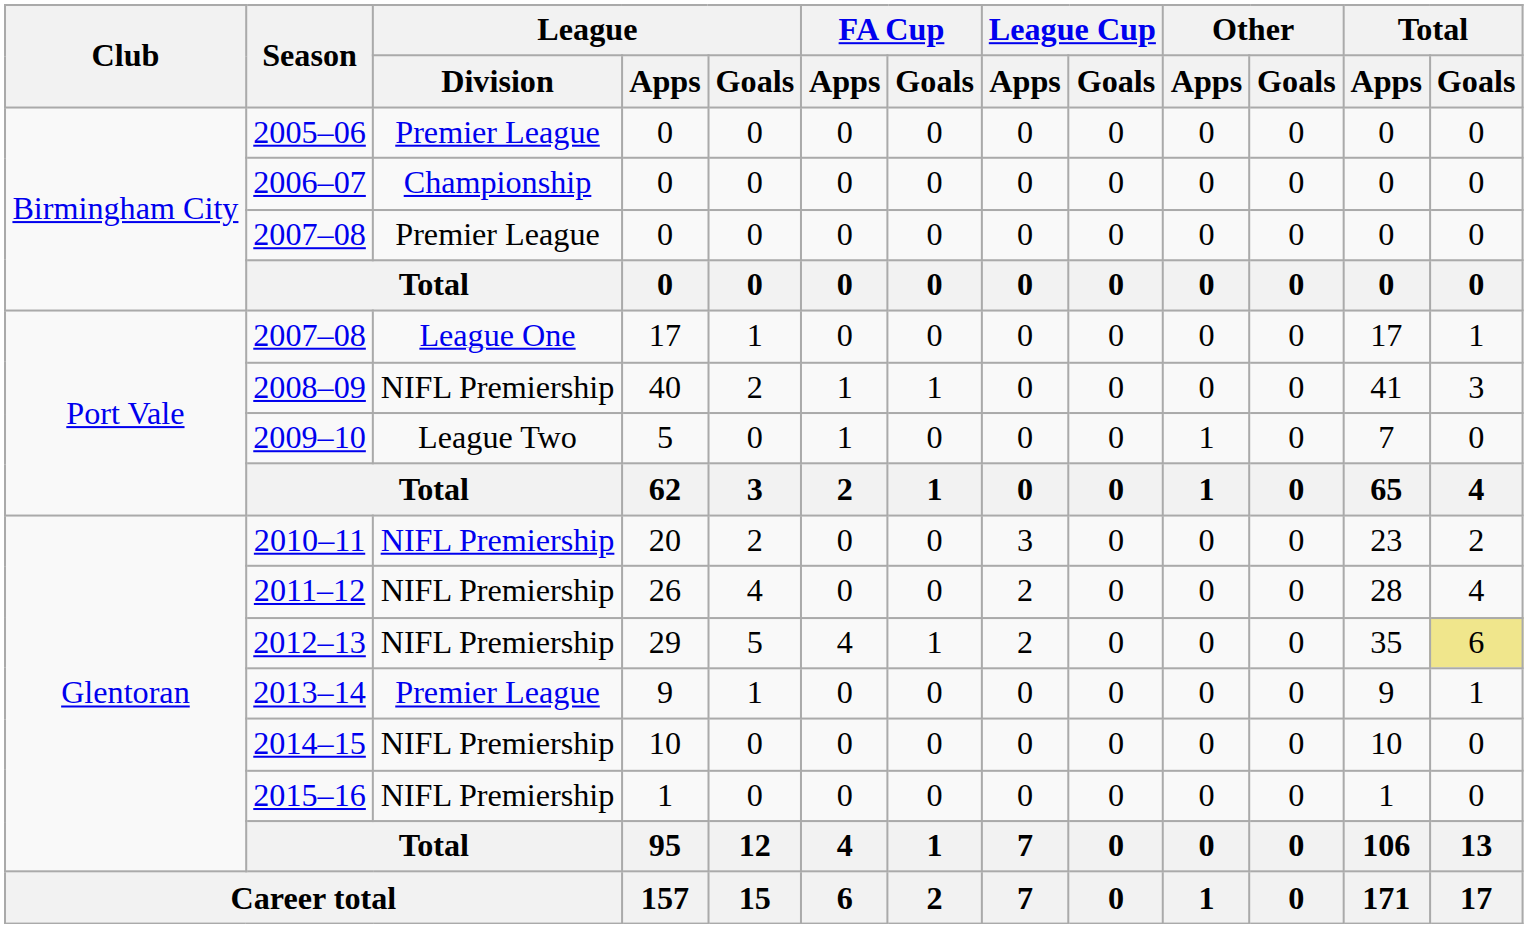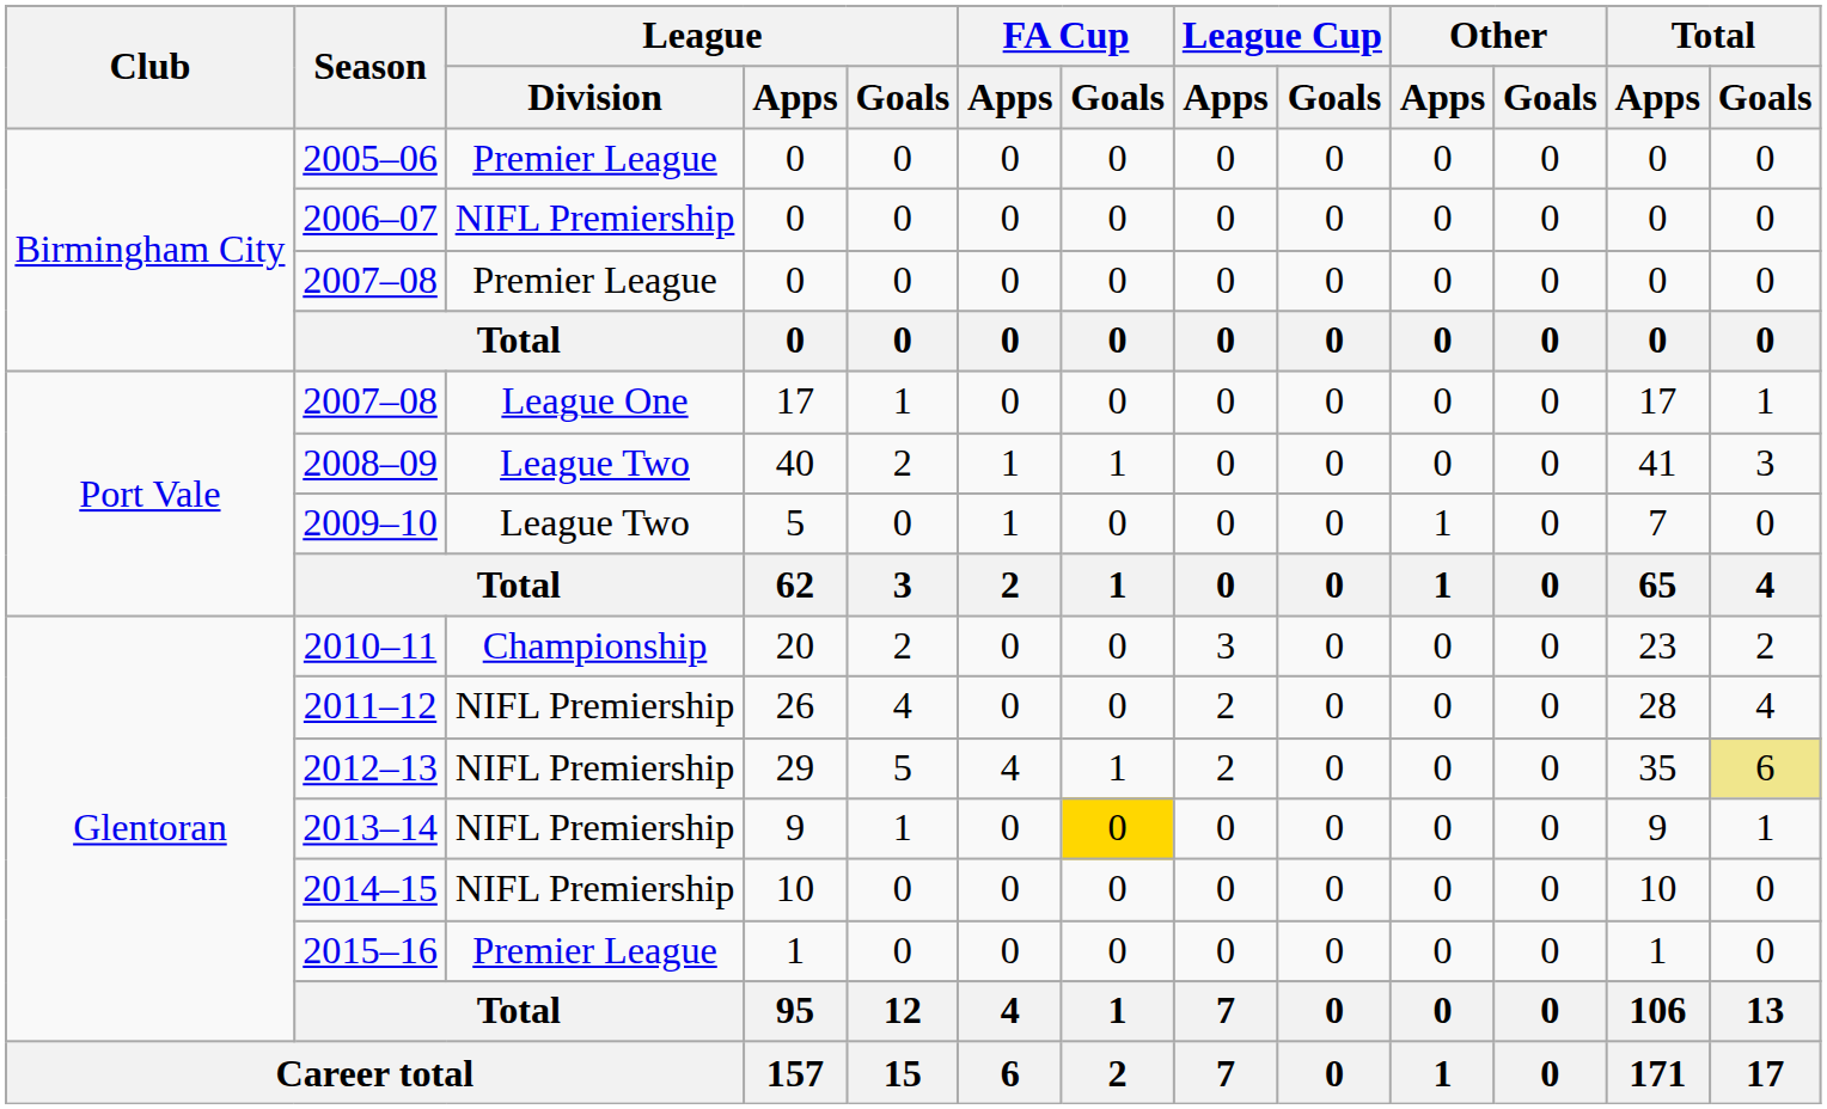2006–07 | League / Division: Championship -> NIFL Premiership
2008–09 | League / Division: NIFL Premiership -> League Two
2010–11 | League / Division: NIFL Premiership -> Championship
2013–14 | League / Division: Premier League -> NIFL Premiership
2013–14 | FA Cup / Goals: no background -> gold background
2015–16 | League / Division: NIFL Premiership -> Premier League
